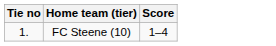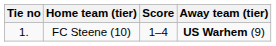+ column: Away team (tier) | US Warhem (9)
